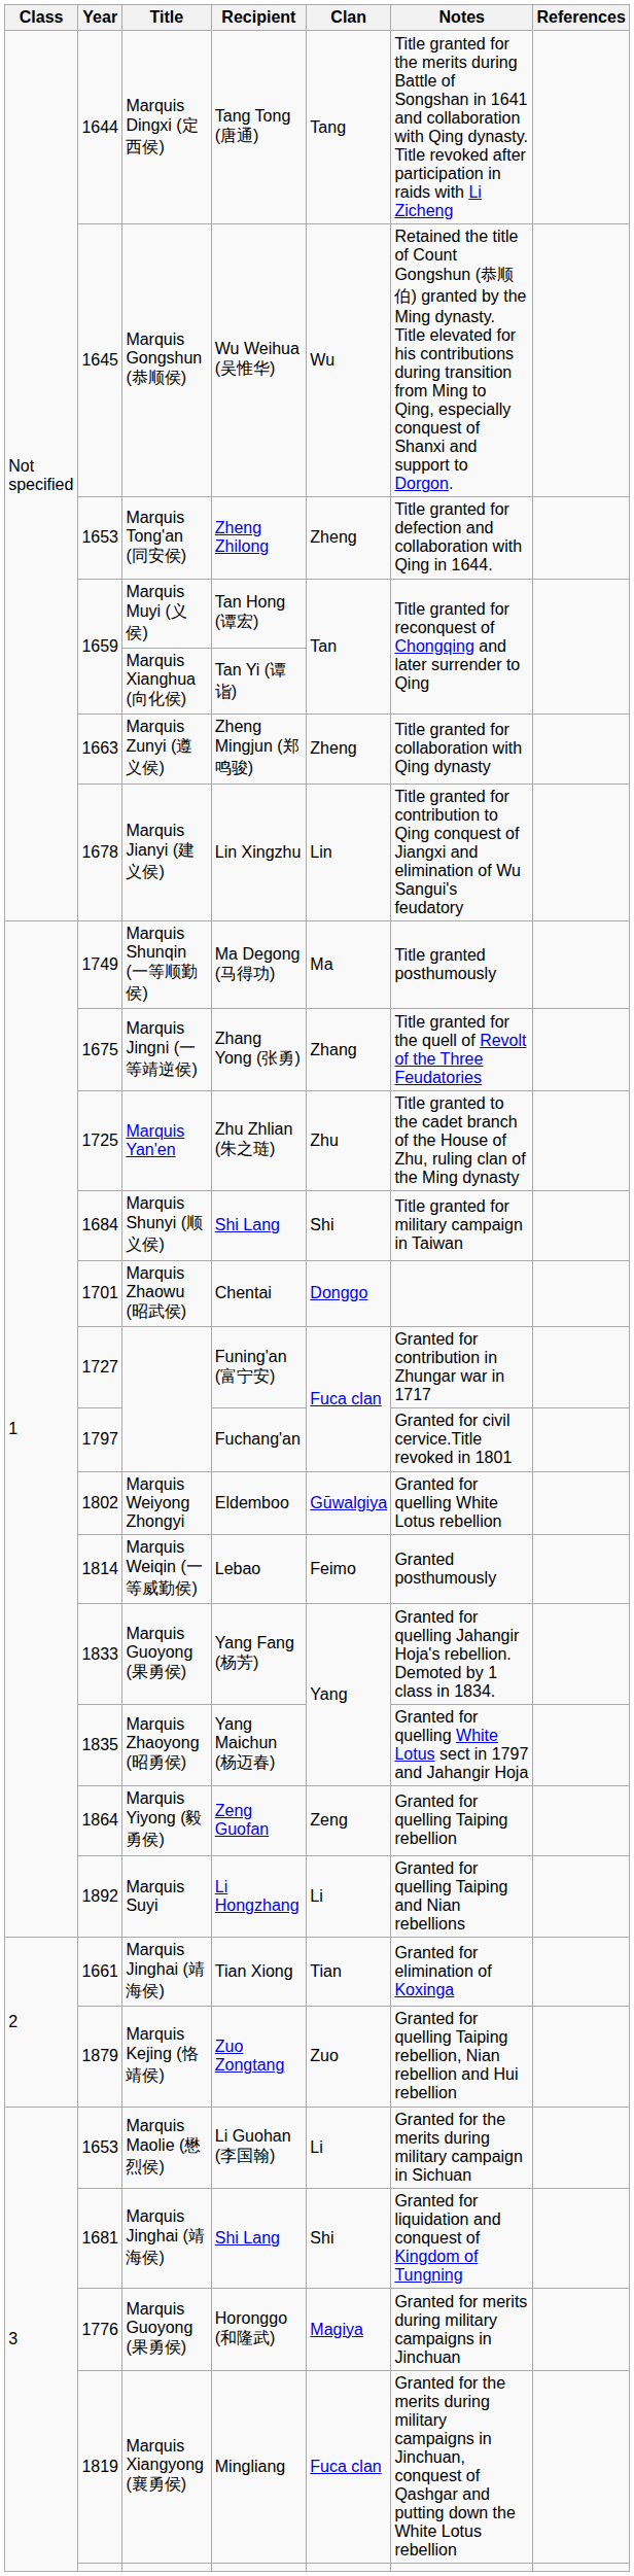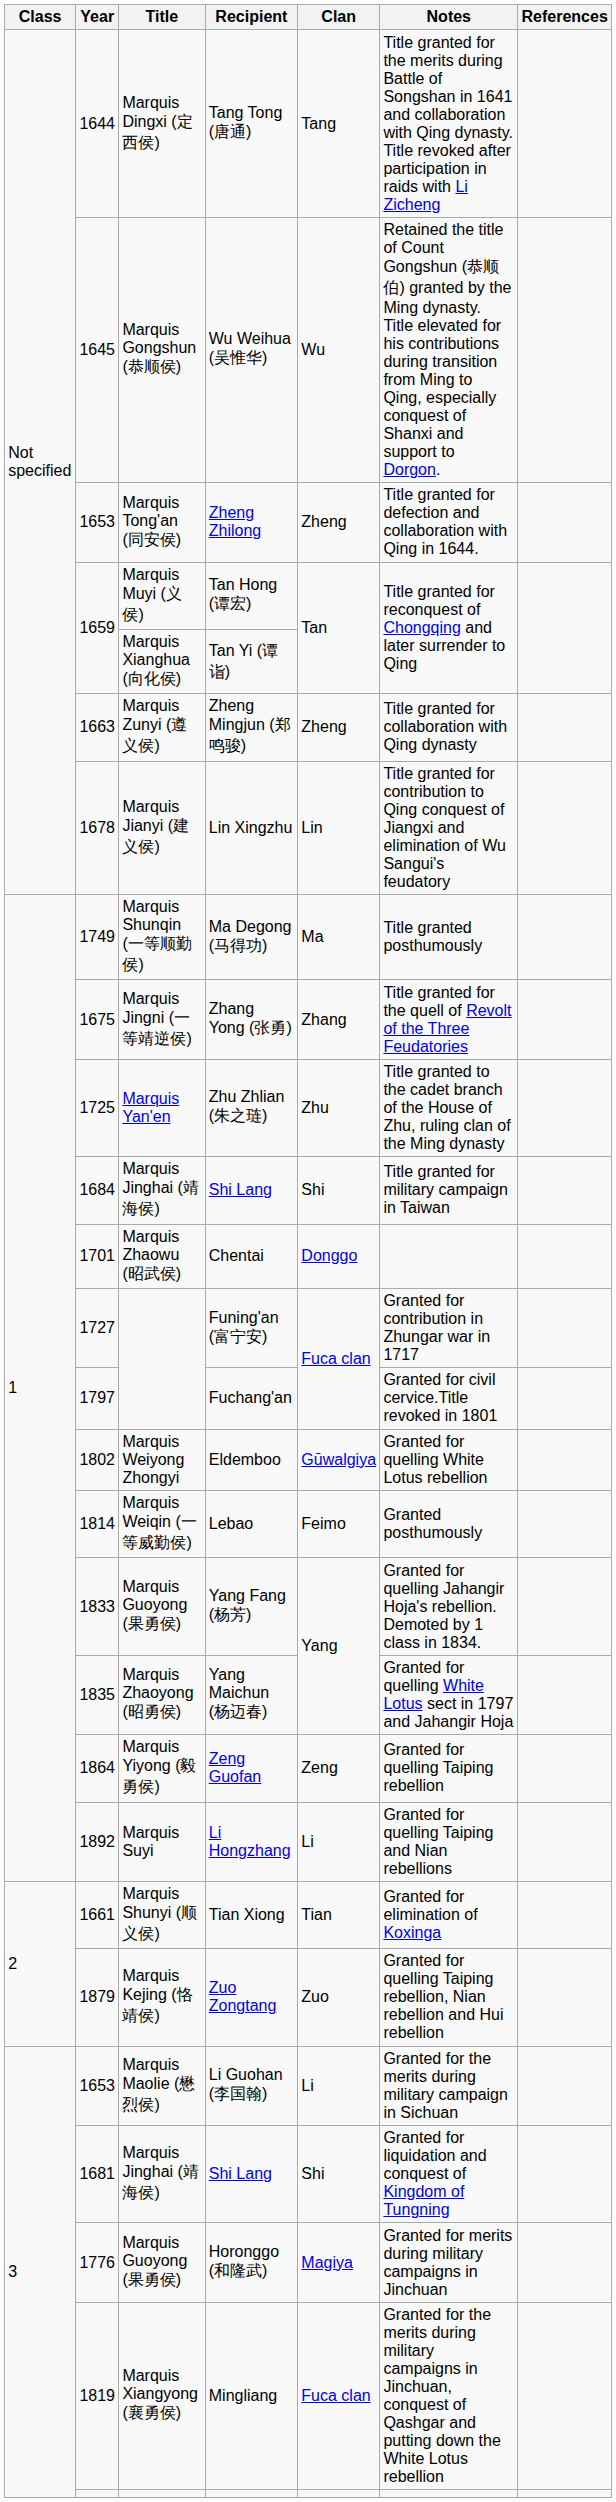1684 / Shi Lang | Title: Marquis Shunyi (顺义侯) -> Marquis Jinghai (靖海侯)
Tian Xiong | Title: Marquis Jinghai (靖海侯) -> Marquis Shunyi (顺义侯)
